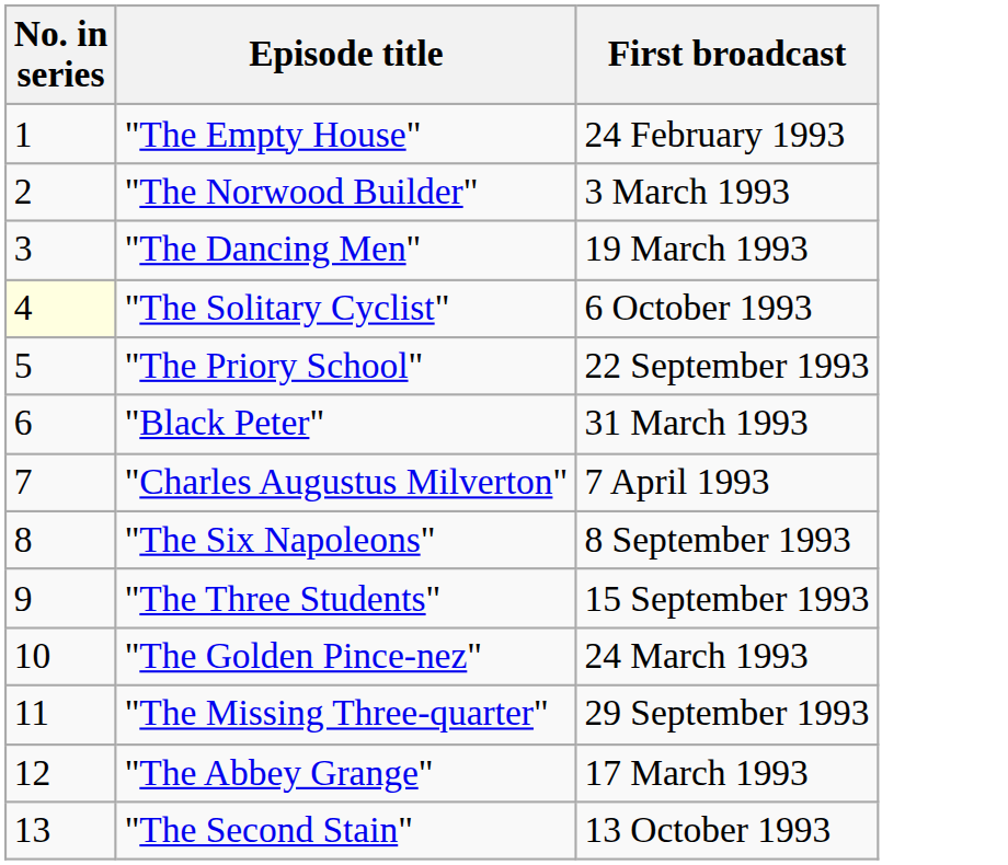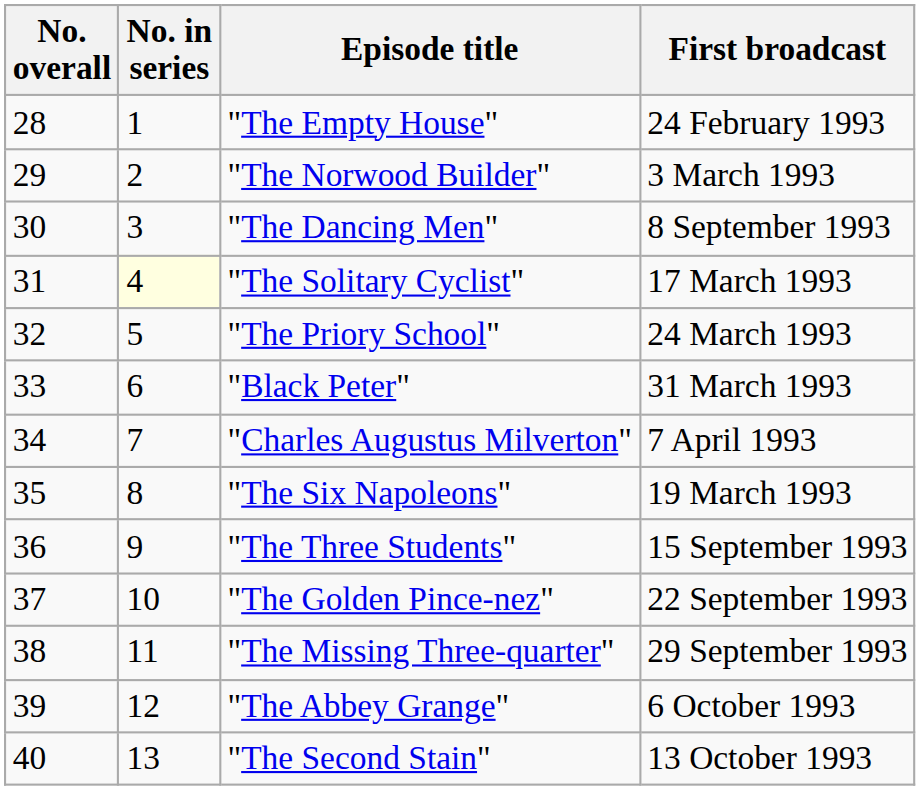+ column: No. overall | 28 | 29 | 30 | 31 | 32 | 33 | 34 | 35 | 36 | 37 | 38 | 39 | 40
"The Dancing Men" | First broadcast: 19 March 1993 -> 8 September 1993
"The Solitary Cyclist" | First broadcast: 6 October 1993 -> 17 March 1993
"The Priory School" | First broadcast: 22 September 1993 -> 24 March 1993
"The Six Napoleons" | First broadcast: 8 September 1993 -> 19 March 1993
"The Golden Pince-nez" | First broadcast: 24 March 1993 -> 22 September 1993
"The Abbey Grange" | First broadcast: 17 March 1993 -> 6 October 1993
